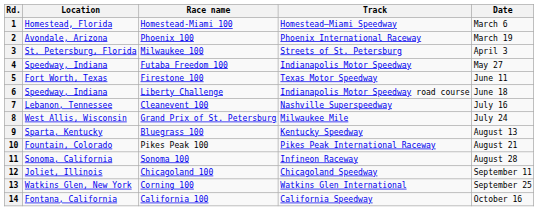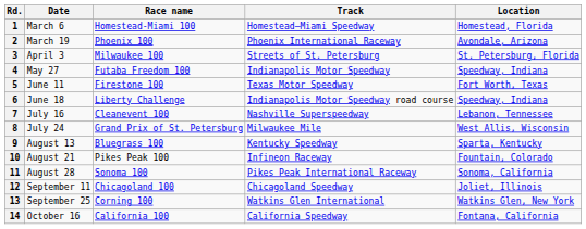columns swapped: Date <-> Location
10 | Track: Pikes Peak International Raceway -> Infineon Raceway
11 | Track: Infineon Raceway -> Pikes Peak International Raceway
